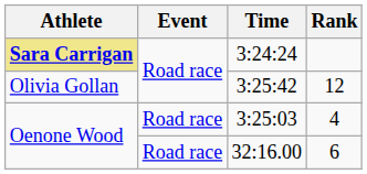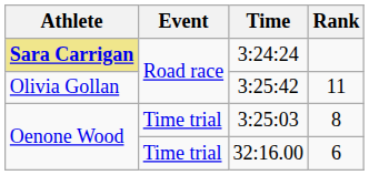3:25:42 | Rank: 12 -> 11
3:25:03 | Event: Road race -> Time trial
3:25:03 | Rank: 4 -> 8
32:16.00 | Event: Road race -> Time trial
